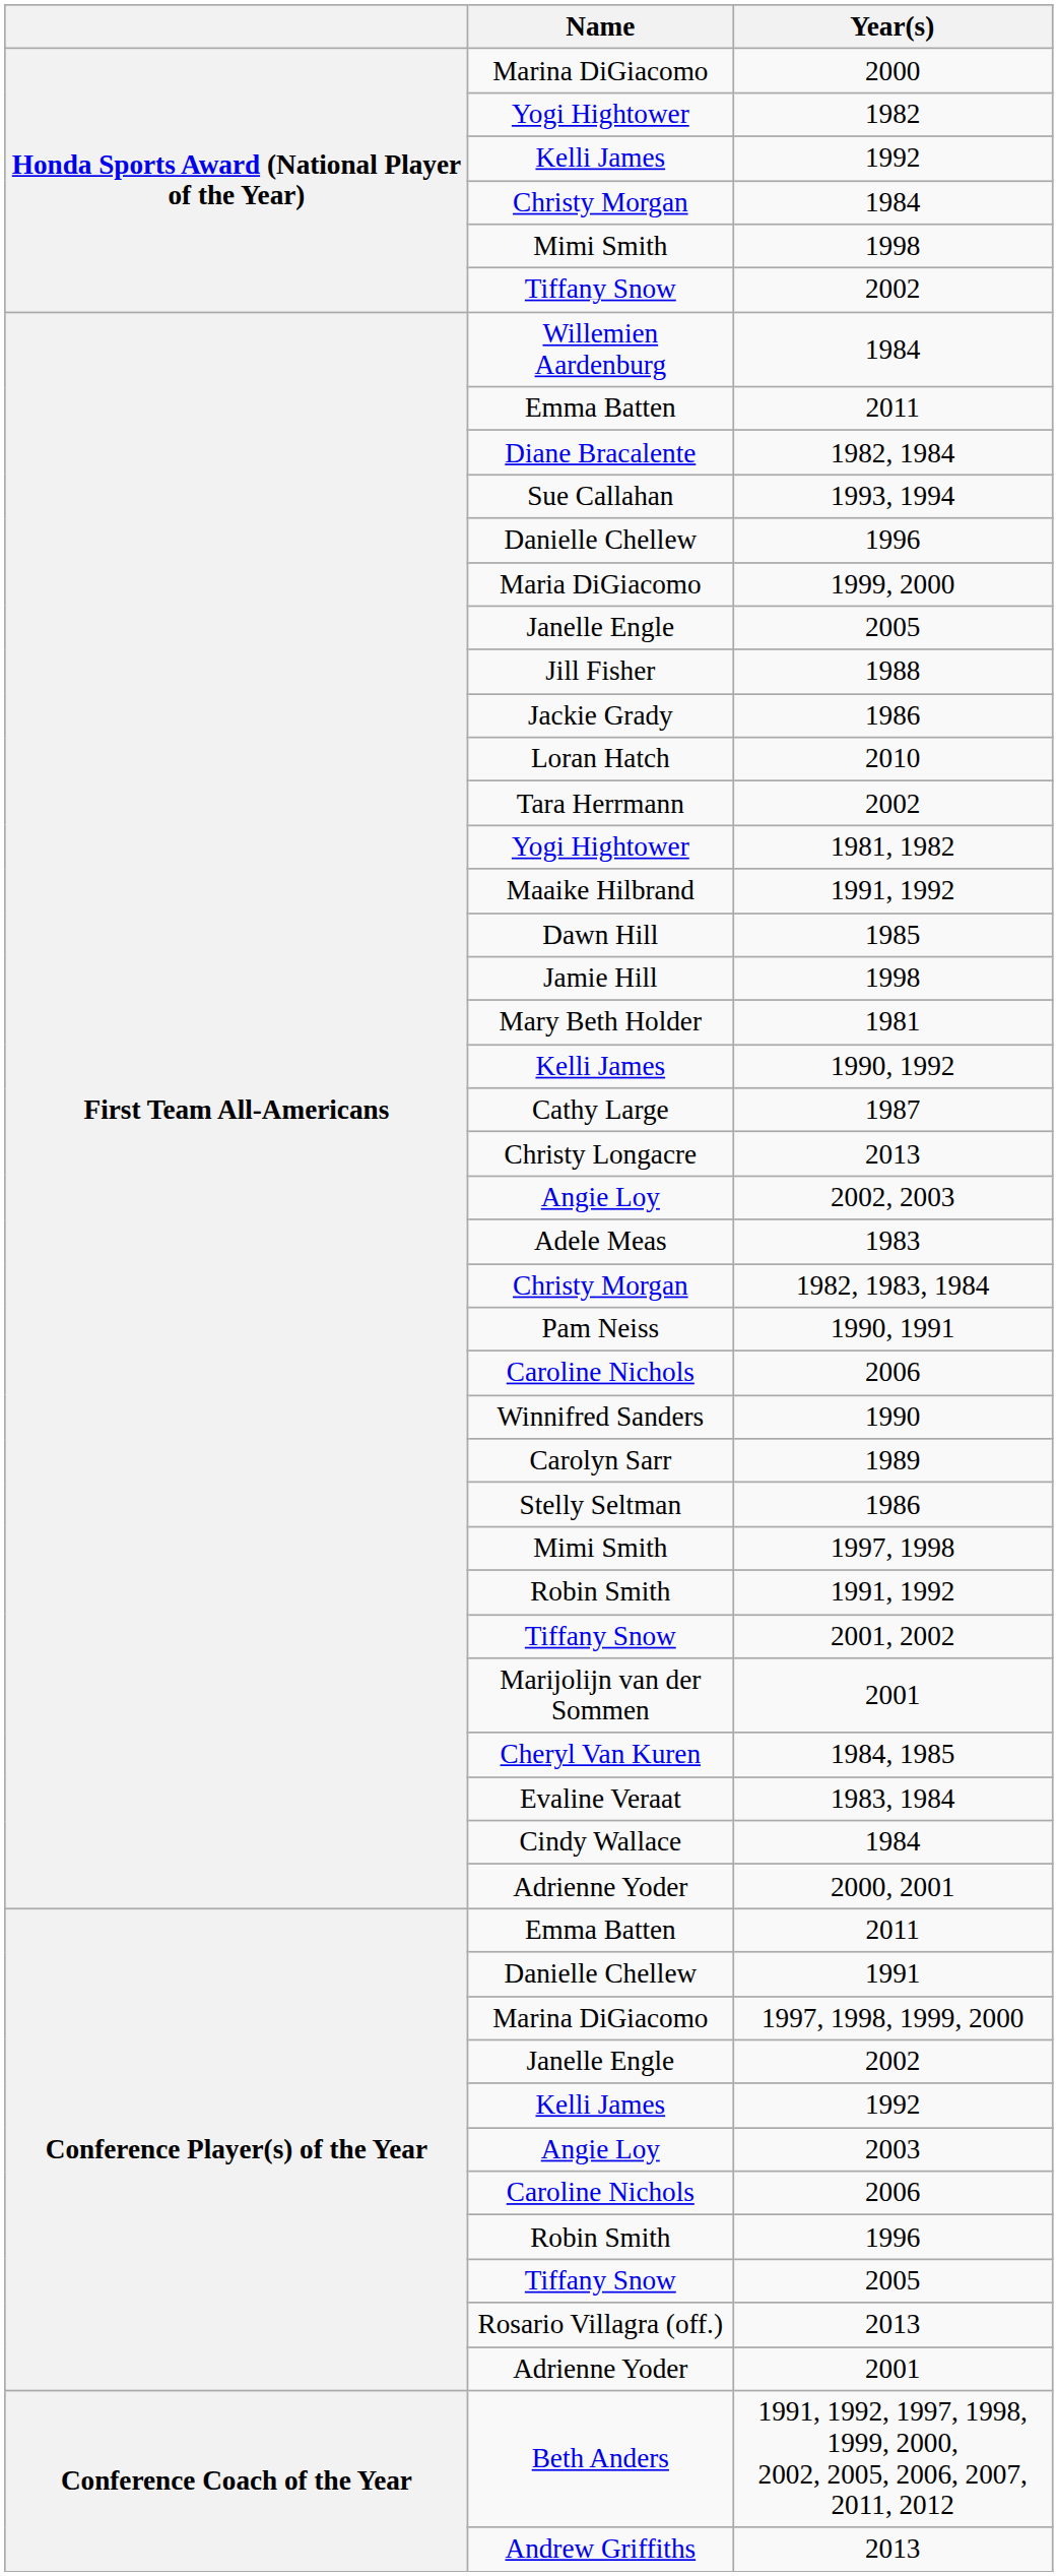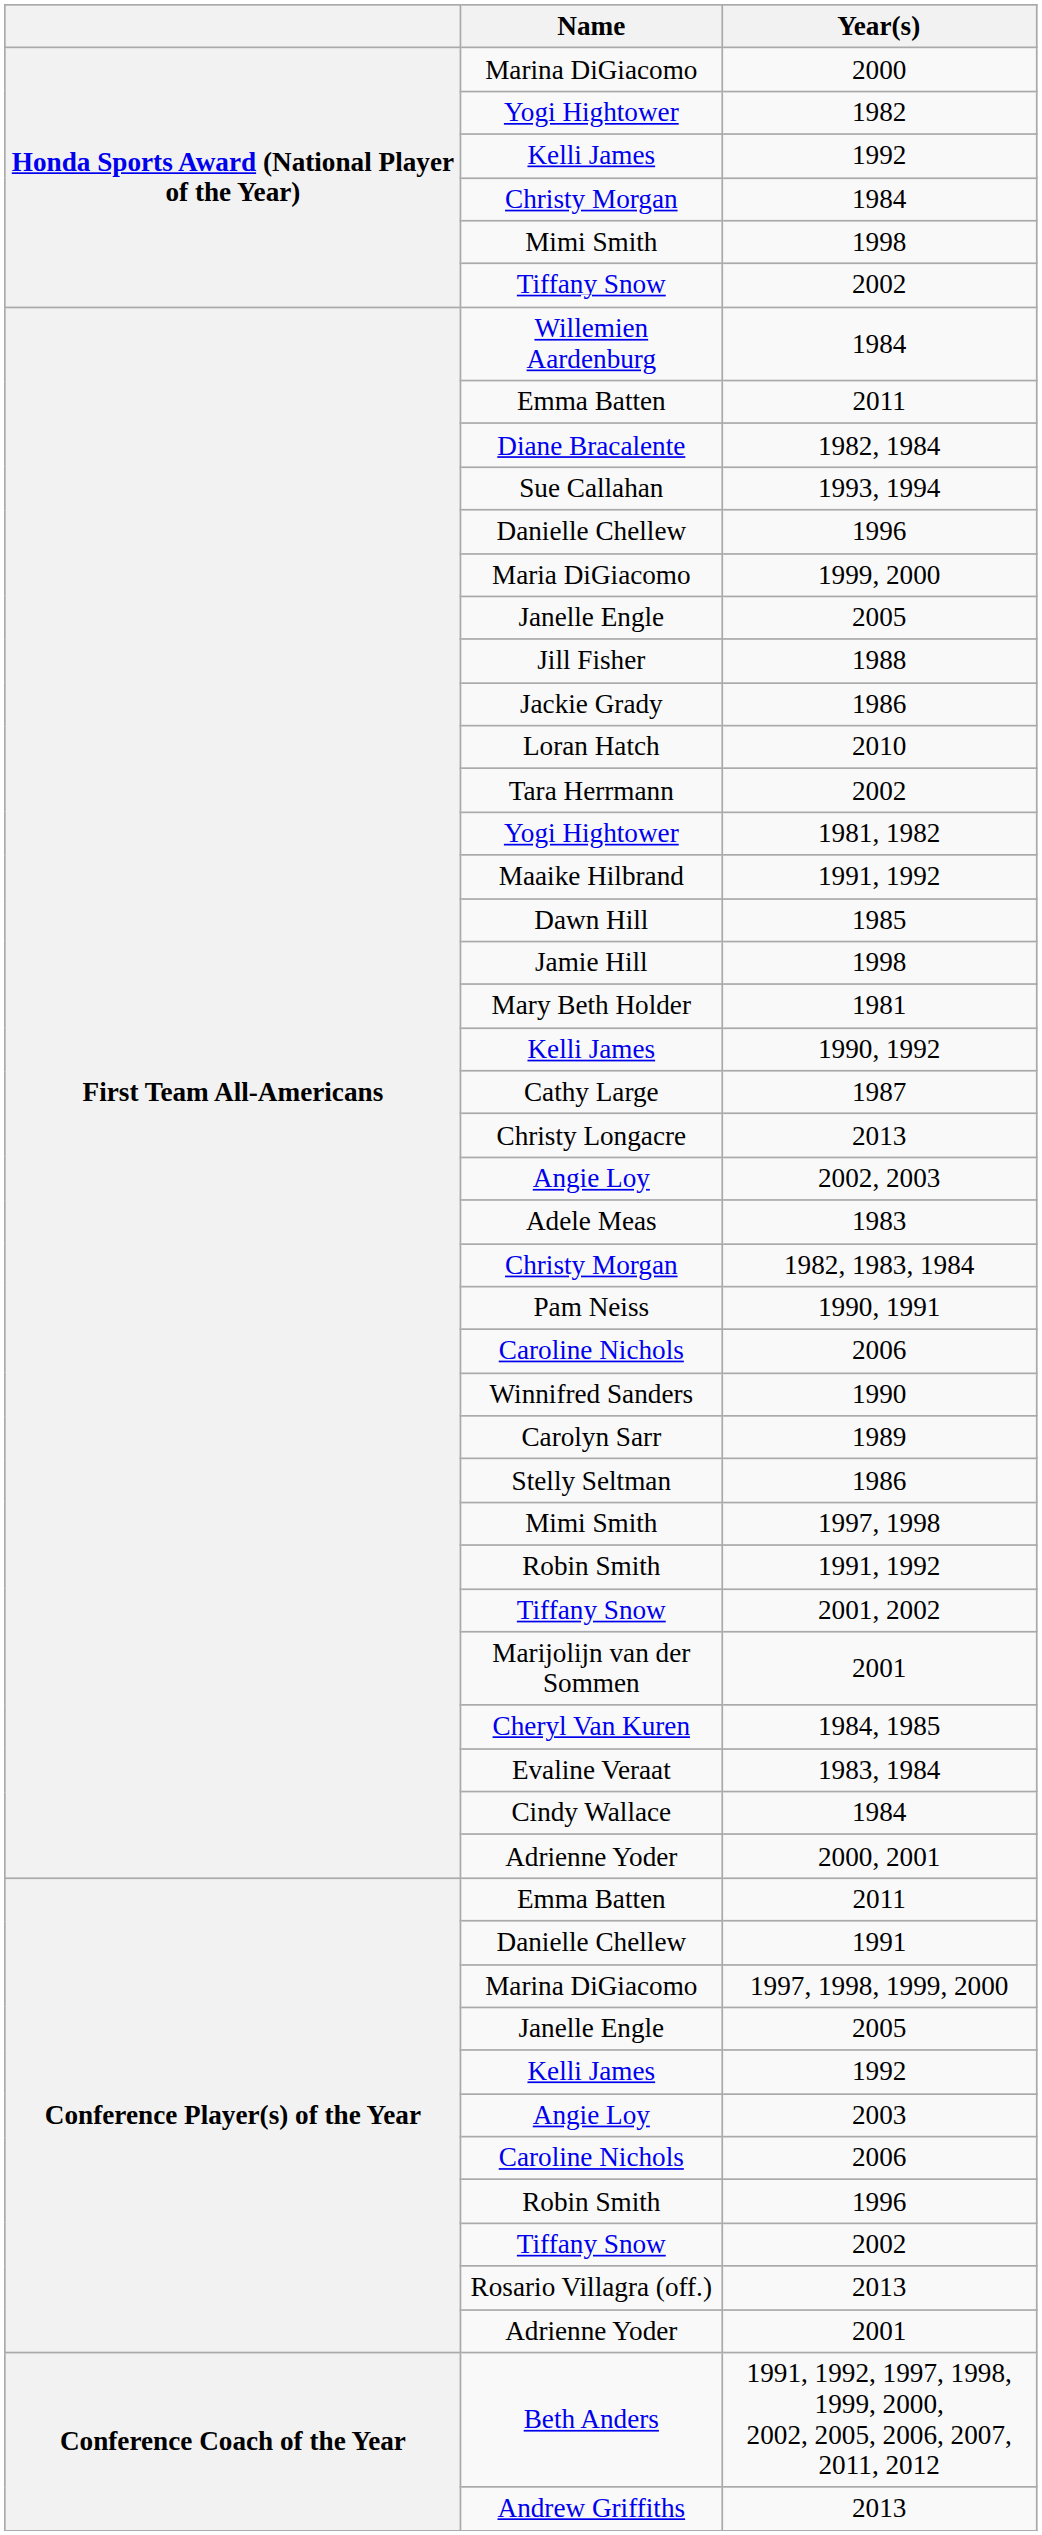Conference Player(s) of the Year / Janelle Engle | Year(s): 2002 -> 2005
Conference Player(s) of the Year / Tiffany Snow | Year(s): 2005 -> 2002
